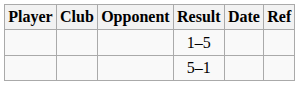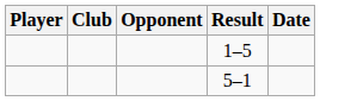- column: Ref
